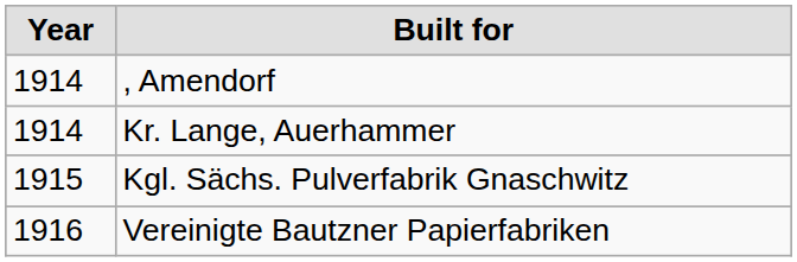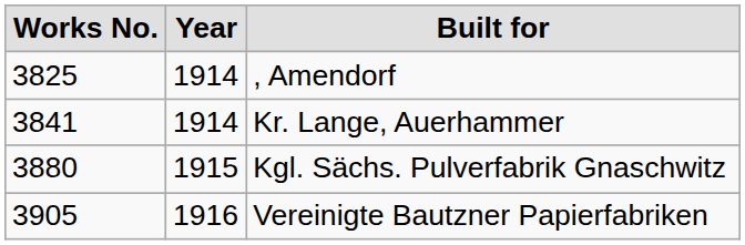+ column: Works No. | 3825 | 3841 | 3880 | 3905
